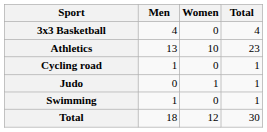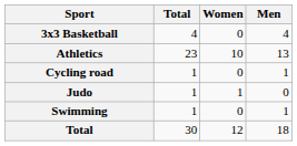columns swapped: Men <-> Total
